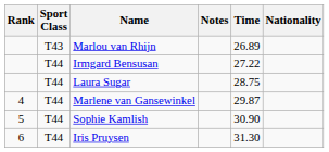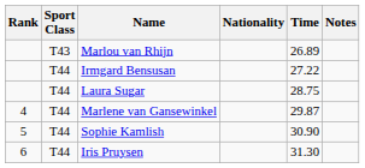columns swapped: Nationality <-> Notes
